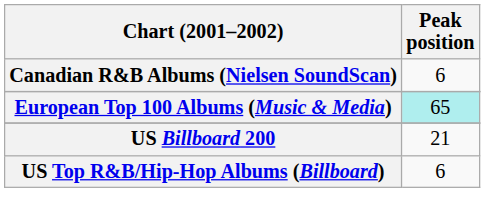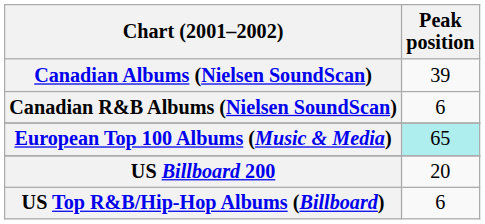+ row: Canadian Albums (Nielsen SoundScan) | 39
US Billboard 200 | Peak position: 21 -> 20
